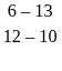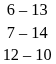+ row: 7 – 14
